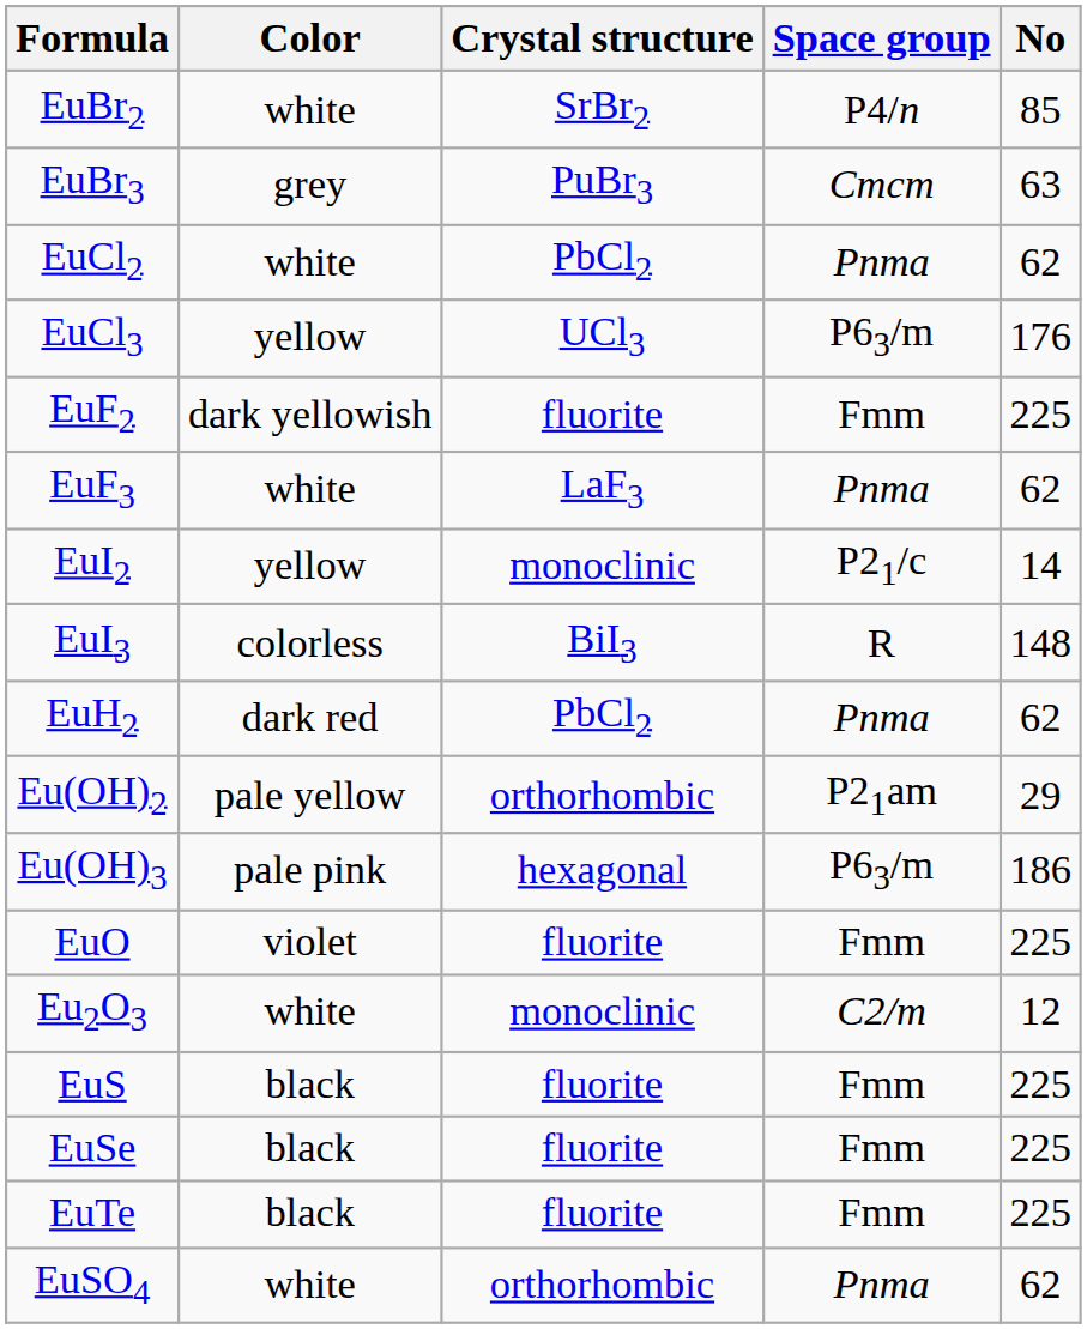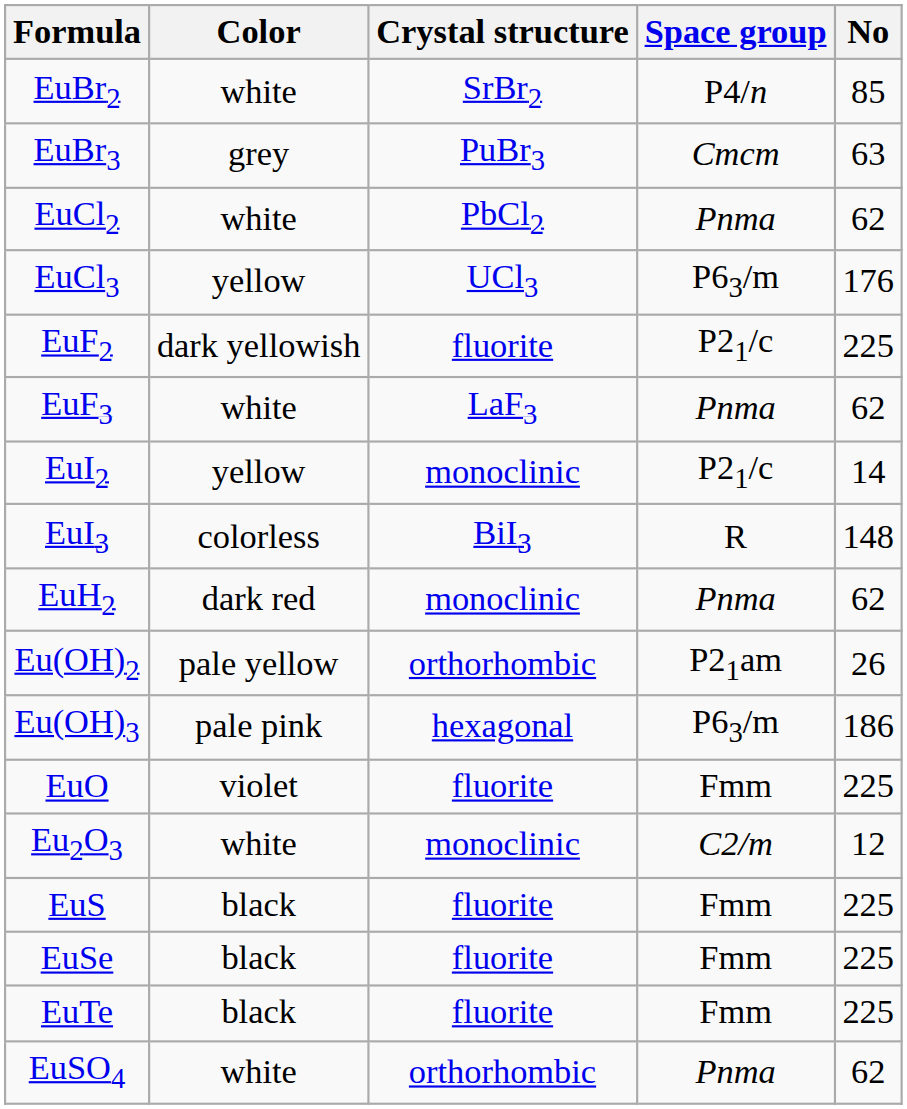EuF2 | Space group: Fmm -> P21/c
EuH2 | Crystal structure: PbCl2 -> monoclinic
Eu(OH)2 | No: 29 -> 26
